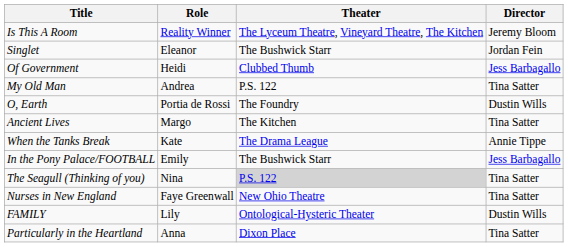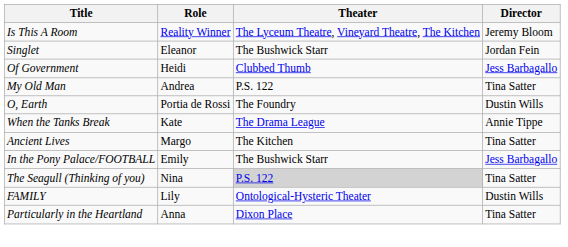rows swapped: When the Tanks Break <-> Ancient Lives
- row: Nurses in New England | Faye Greenwall | New Ohio Theatre | Tina Satter
